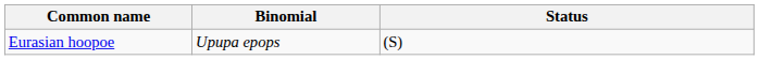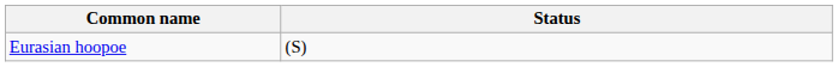- column: Binomial | Upupa epops
